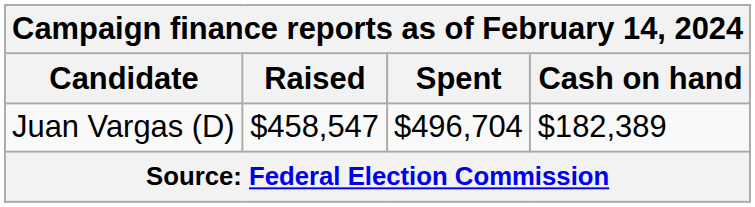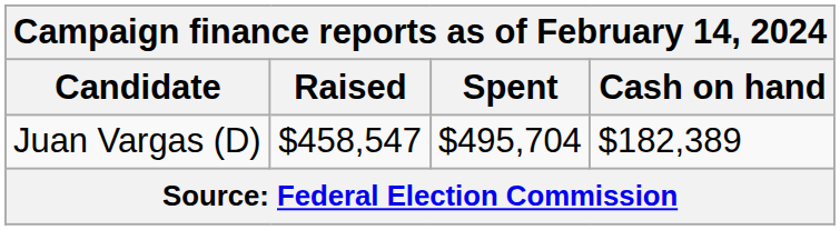Juan Vargas (D) | Spent: $496,704 -> $495,704
